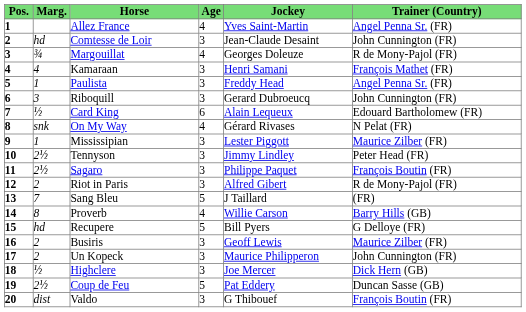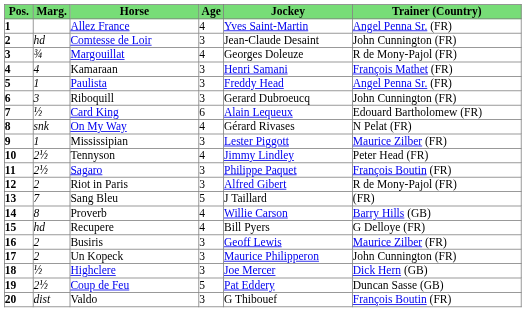Tennyson | Age: 3 -> 4
Recupere | Age: 5 -> 4
